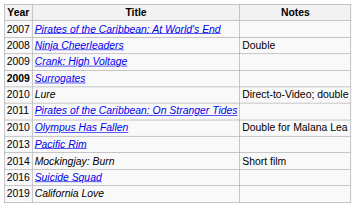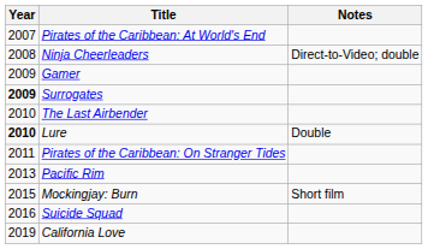Ninja Cheerleaders | Notes: Double -> Direct-to-Video; double
- row: 2009 | Crank: High Voltage
+ row: 2009 | Gamer
+ row: 2010 | The Last Airbender
Lure | Year: normal -> bold
Lure | Notes: Direct-to-Video; double -> Double
- row: 2010 | Olympus Has Fallen | Double for Malana Lea
Mockingjay: Burn | Year: 2014 -> 2015
